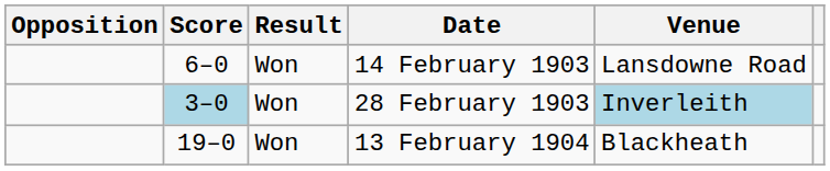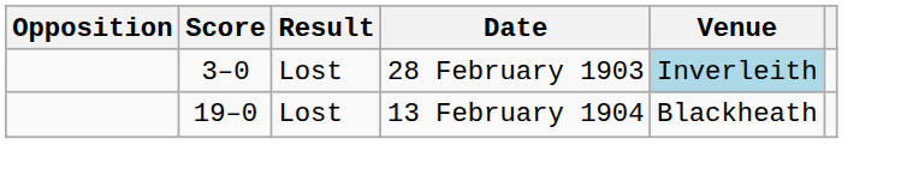- row: 6–0 | Won | 14 February 1903 | Lansdowne Road
28 February 1903 | Score: lightblue background -> no background
28 February 1903 | Result: Won -> Lost
13 February 1904 | Result: Won -> Lost
